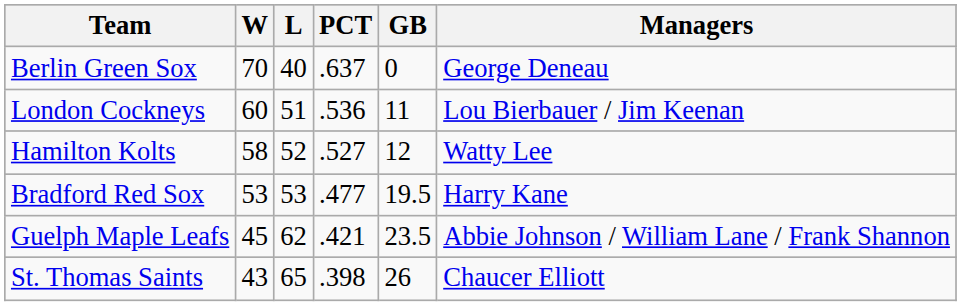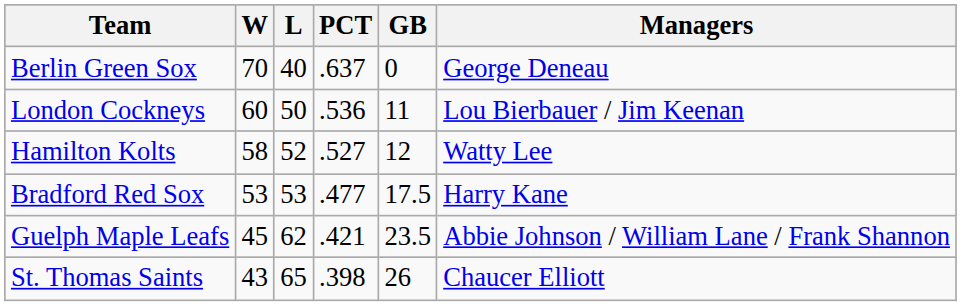London Cockneys | L: 51 -> 50
Bradford Red Sox | GB: 19.5 -> 17.5
